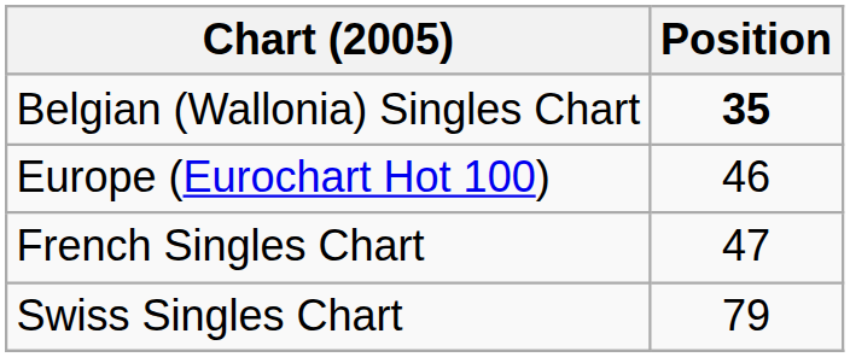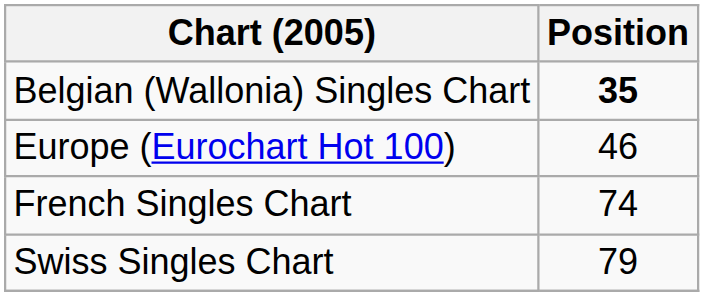French Singles Chart | Position: 47 -> 74
